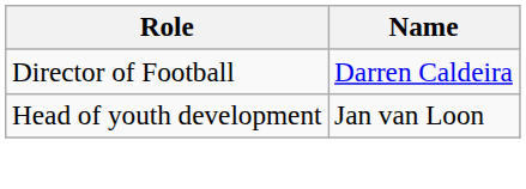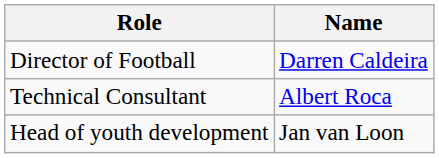+ row: Technical Consultant | Albert Roca
